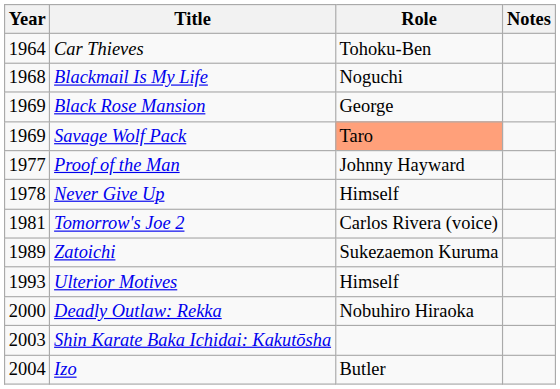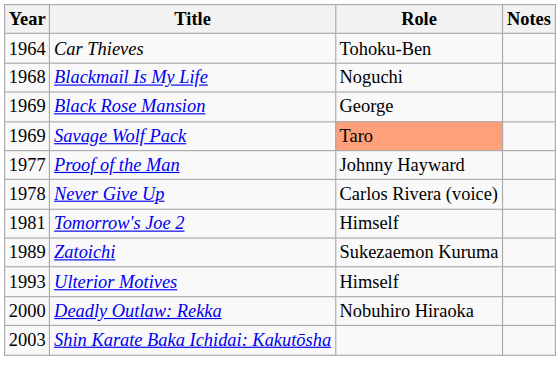Never Give Up | Role: Himself -> Carlos Rivera (voice)
Tomorrow's Joe 2 | Role: Carlos Rivera (voice) -> Himself
- row: 2004 | Izo | Butler
